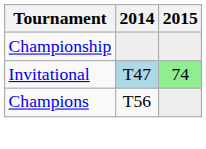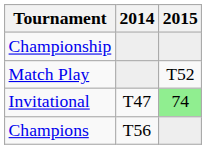+ row: Match Play | T52
Invitational | 2014: lightblue background -> no background
